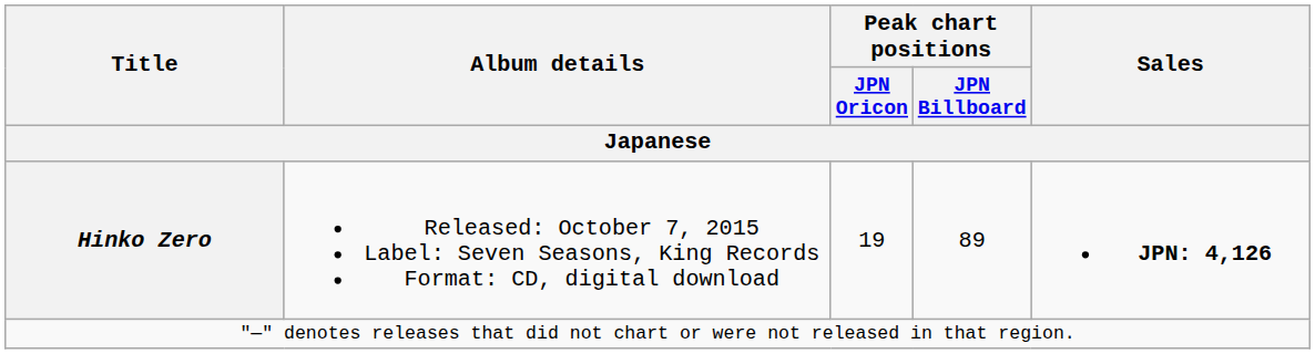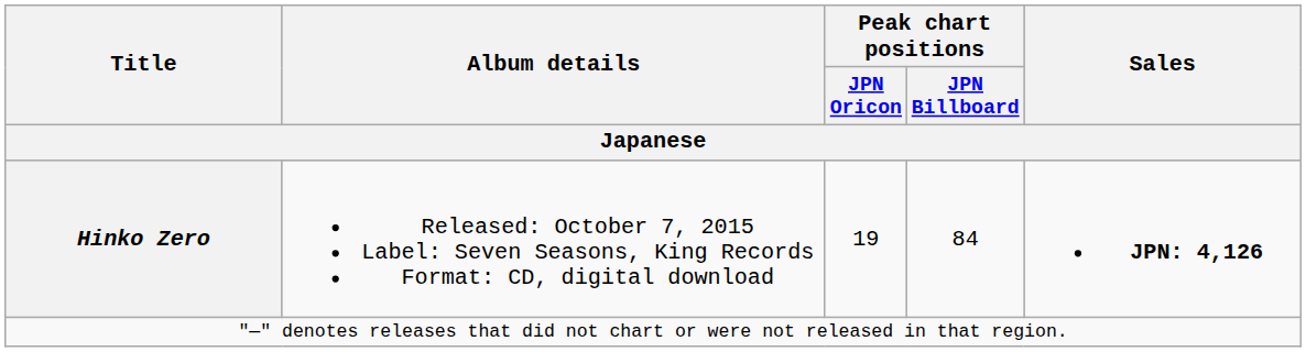Hinko Zero | Peak chart positions / JPN Billboard: 89 -> 84
